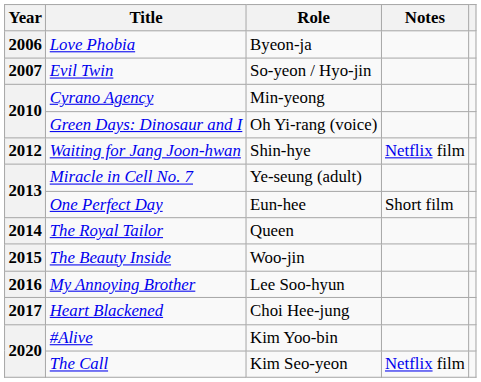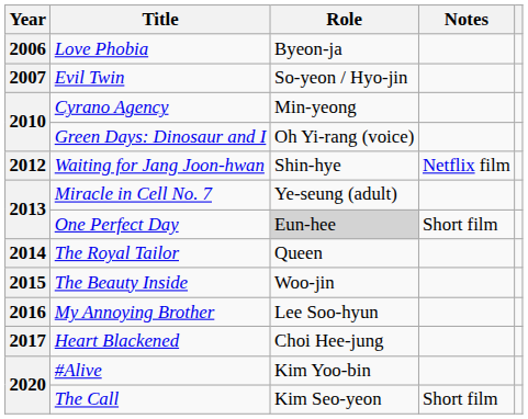One Perfect Day | Role: no background -> lightgrey background
The Call | Notes: Netflix film -> Short film
